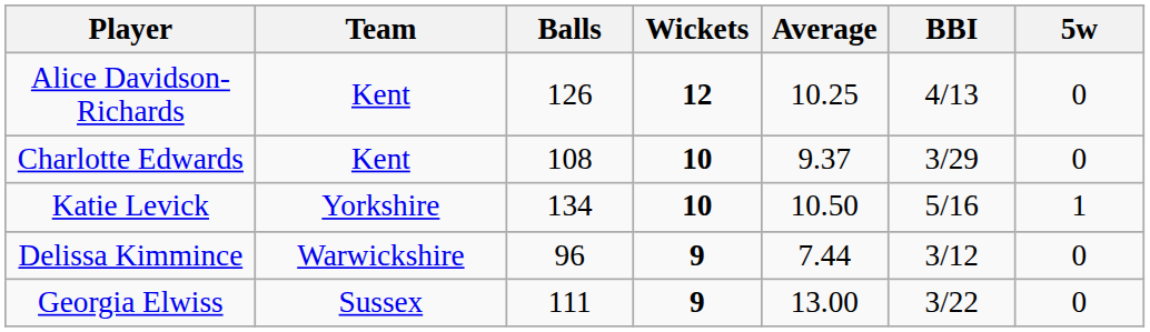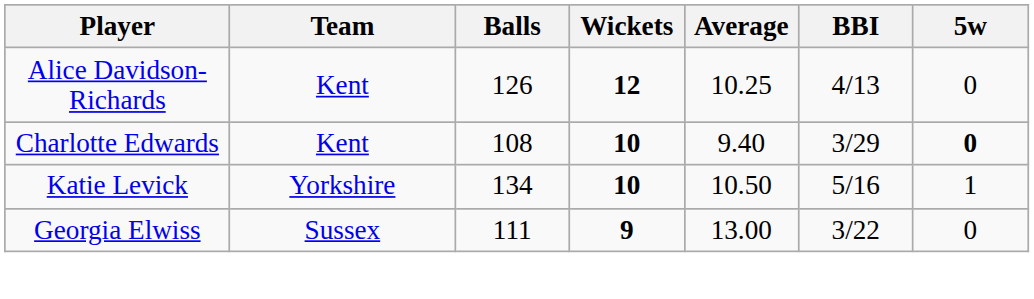Charlotte Edwards | Average: 9.37 -> 9.40
Charlotte Edwards | 5w: normal -> bold
- row: Delissa Kimmince | Warwickshire | 96 | 9 | 7.44 | 3/12 | 0
